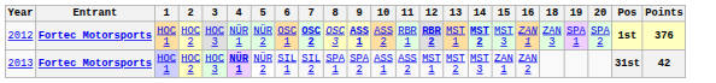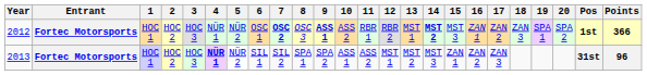+ column: 17 | ZAN 2 | ZAN 3
2012 | 12: bold -> normal
2012 | Points: 376 -> 366
2013 | Points: 42 -> 96
